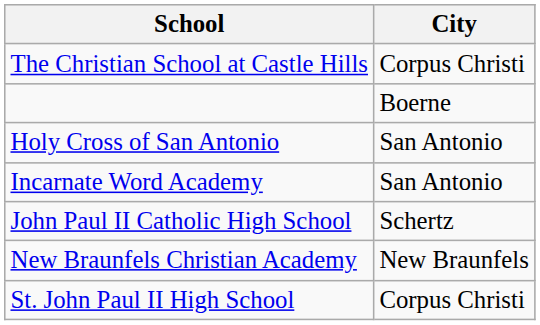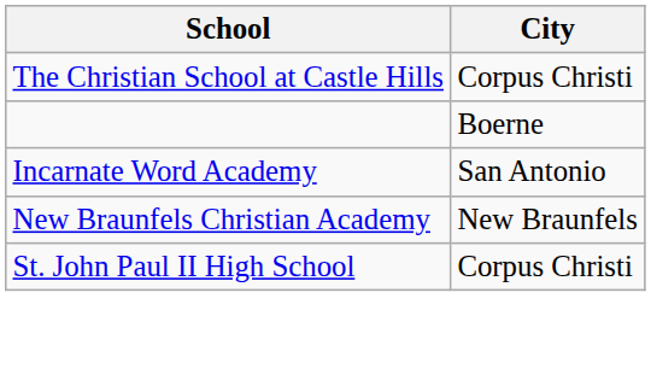- row: Holy Cross of San Antonio | San Antonio
- row: John Paul II Catholic High School | Schertz
